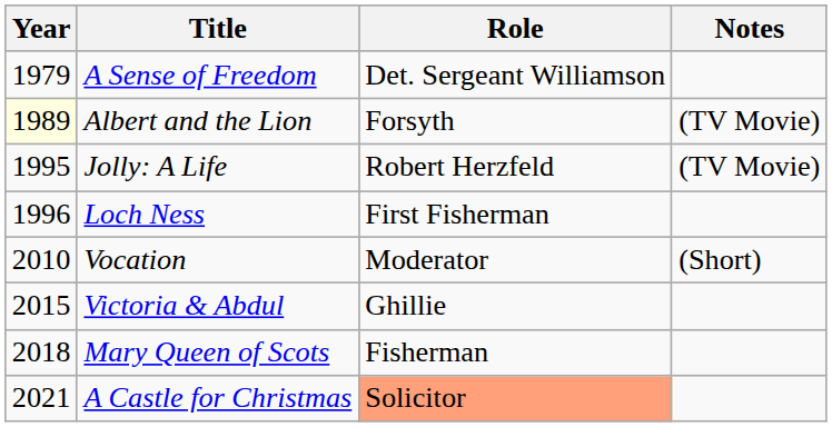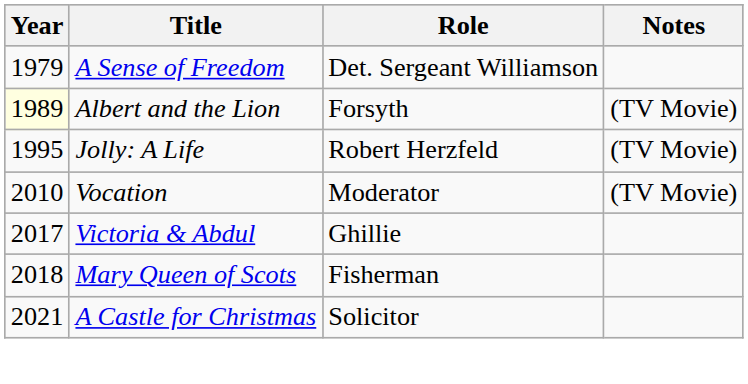- row: 1996 | Loch Ness | First Fisherman
Vocation | Notes: (Short) -> (TV Movie)
Victoria & Abdul | Year: 2015 -> 2017
A Castle for Christmas | Role: lightsalmon background -> no background
